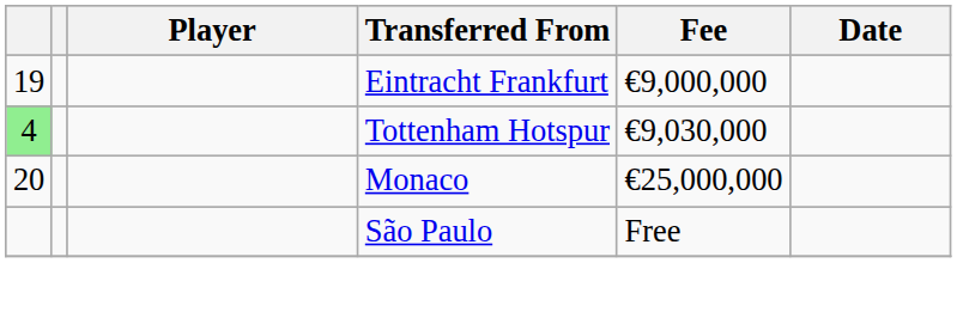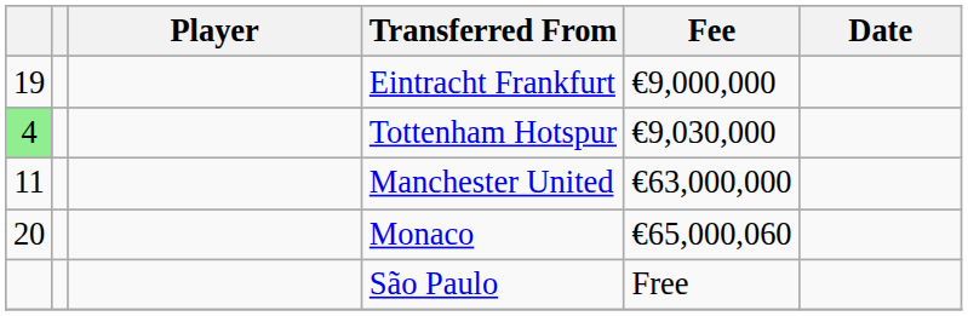+ row: 11 | Manchester United | €63,000,000
Monaco | Fee: €25,000,000 -> €65,000,060
